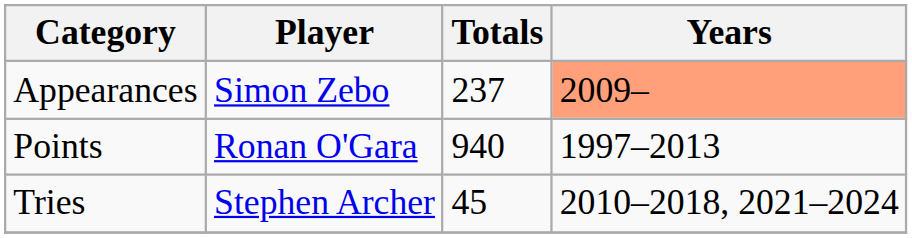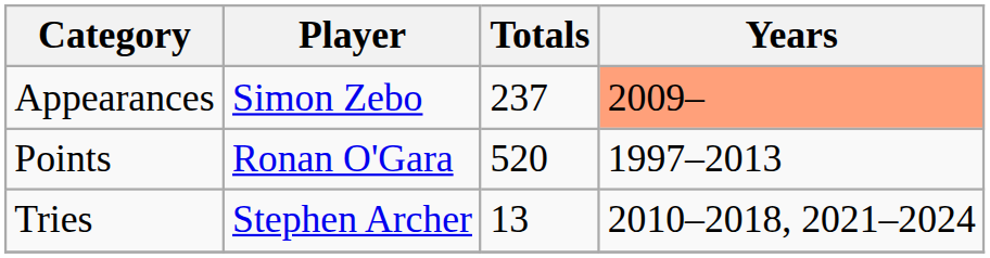Points | Totals: 940 -> 520
Tries | Totals: 45 -> 13
